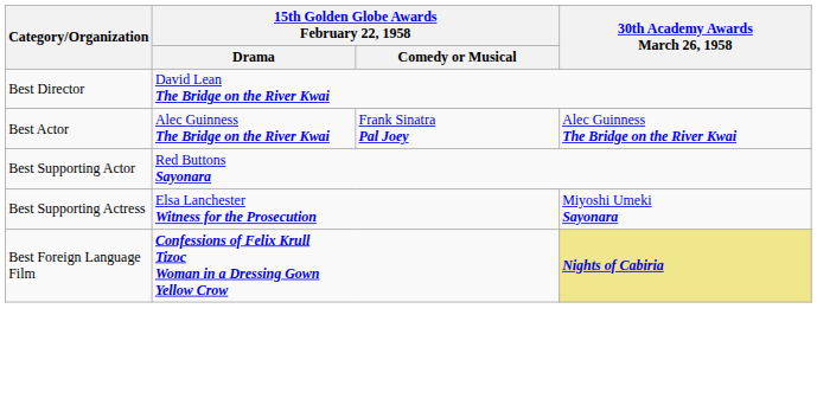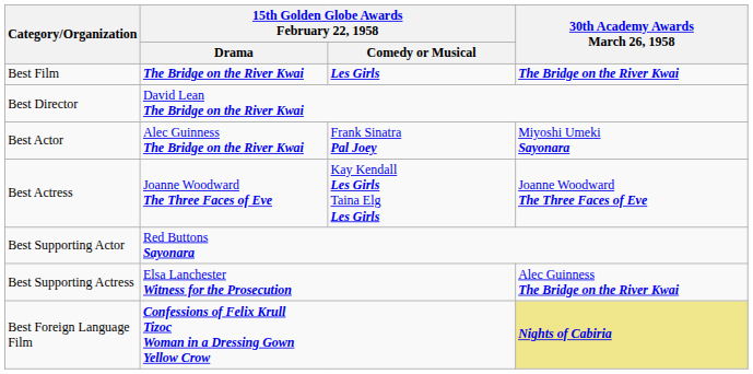+ row: Best Film | The Bridge on the River Kwai | Les Girls | The Bridge on the River Kwai
Best Actor | 30th Academy Awards March 26, 1958: Alec Guinness The Bridge on the River Kwai -> Miyoshi Umeki Sayonara
+ row: Best Actress | Joanne Woodward The Three Faces of Eve | Kay Kendall Les Girls Taina Elg Les Girls | Joanne Woodward The Three Faces of Eve
Best Supporting Actress | 30th Academy Awards March 26, 1958: Miyoshi Umeki Sayonara -> Alec Guinness The Bridge on the River Kwai
